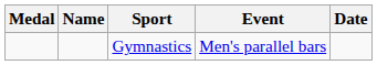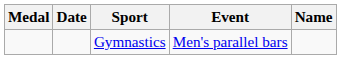columns swapped: Name <-> Date
